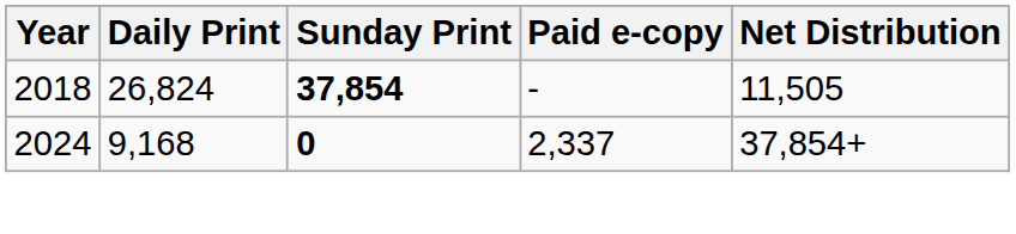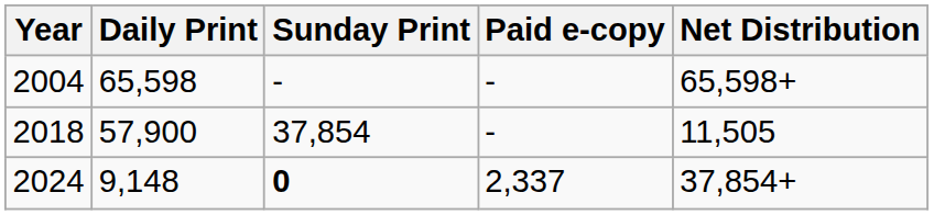+ row: 2004 | 65,598 | - | - | 65,598+
2018 | Daily Print: 26,824 -> 57,900
2018 | Sunday Print: bold -> normal
2024 | Daily Print: 9,168 -> 9,148
